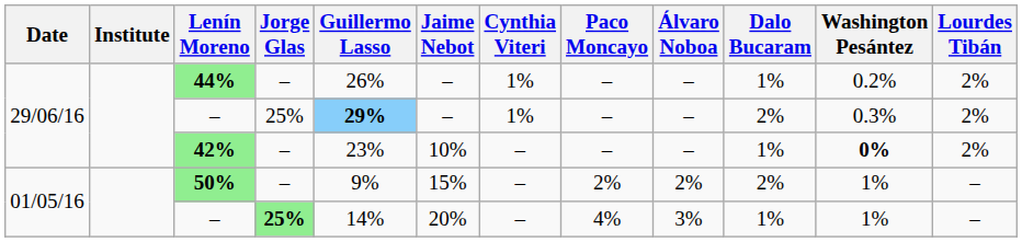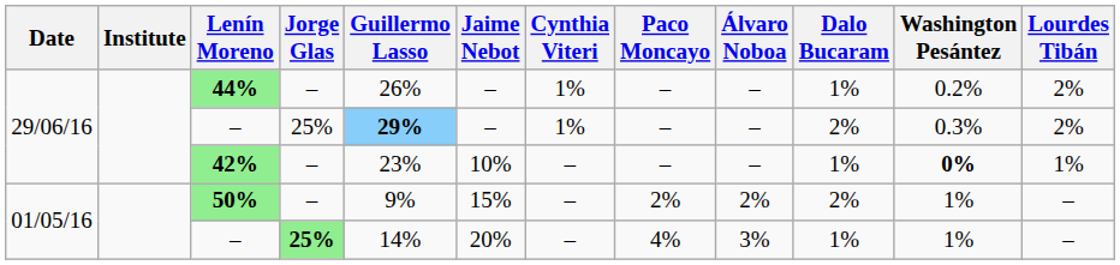42% | Lourdes Tibán: 2% -> 1%
